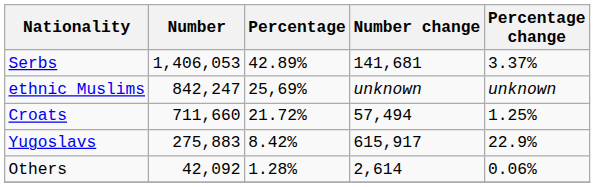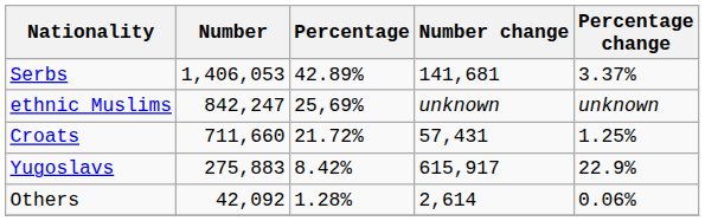Croats | Number change: 57,494 -> 57,431
